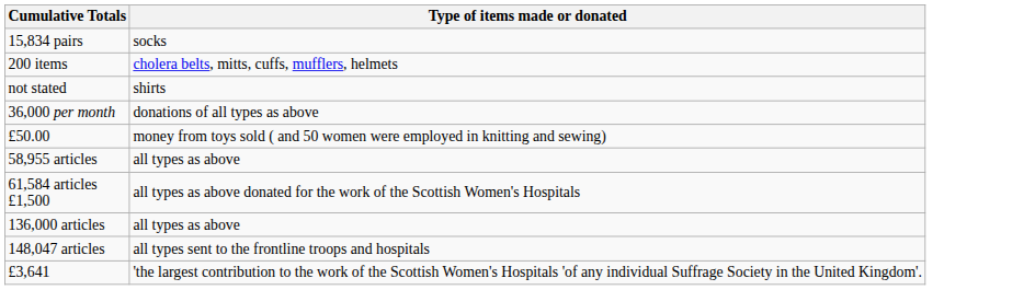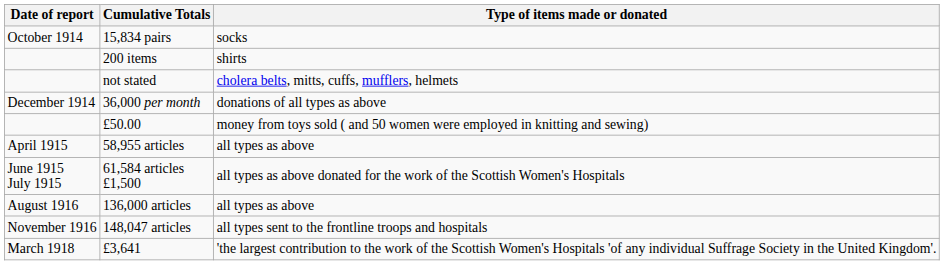+ column: Date of report | October 1914 | December 1914 | April 1915 | June 1915 July 1915 | August 1916 | November 1916 | March 1918
200 items | Type of items made or donated: cholera belts, mitts, cuffs, mufflers, helmets -> shirts
not stated | Type of items made or donated: shirts -> cholera belts, mitts, cuffs, mufflers, helmets
